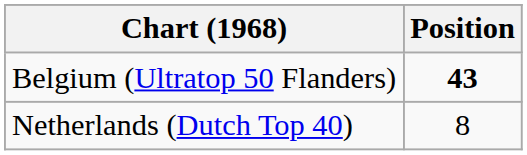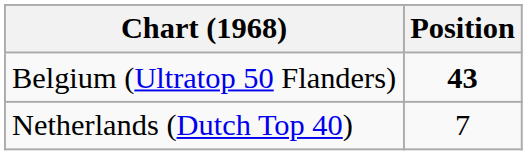Netherlands (Dutch Top 40) | Position: 8 -> 7
